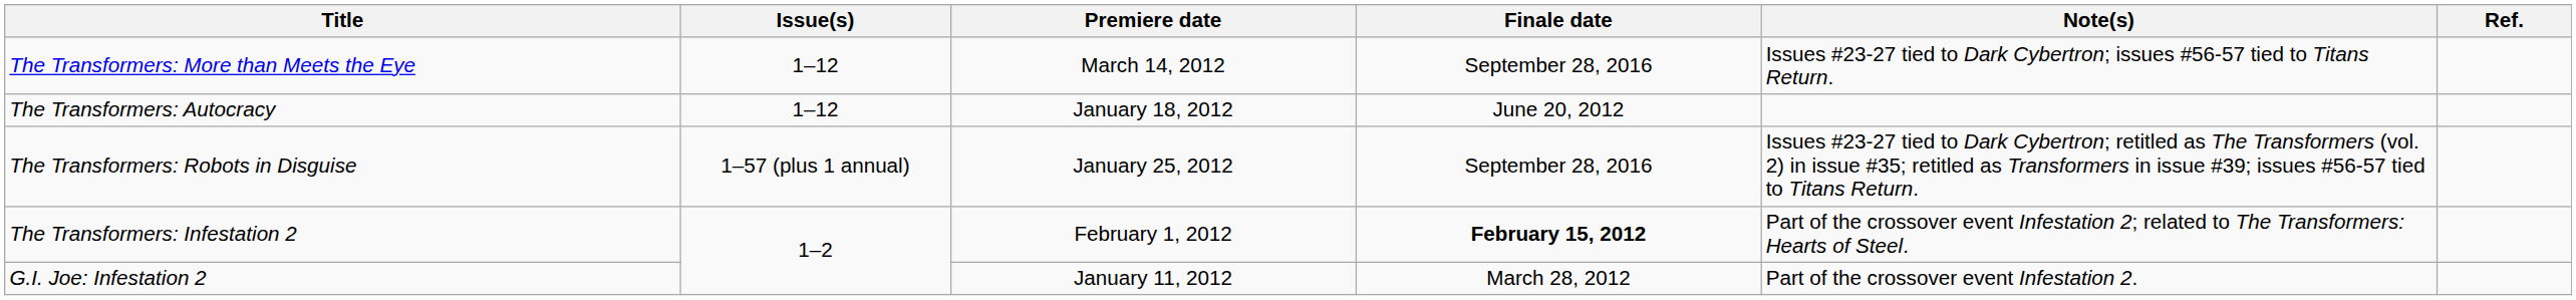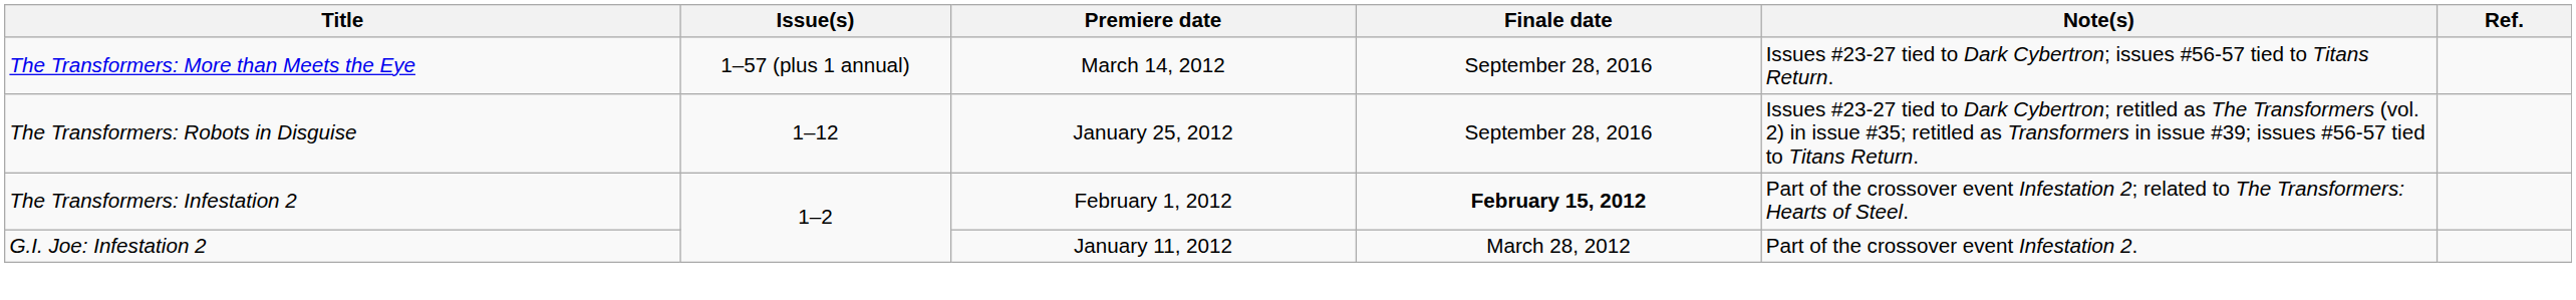The Transformers: More than Meets the Eye | Issue(s): 1–12 -> 1–57 (plus 1 annual)
- row: The Transformers: Autocracy | 1–12 | January 18, 2012 | June 20, 2012
The Transformers: Robots in Disguise | Issue(s): 1–57 (plus 1 annual) -> 1–12
